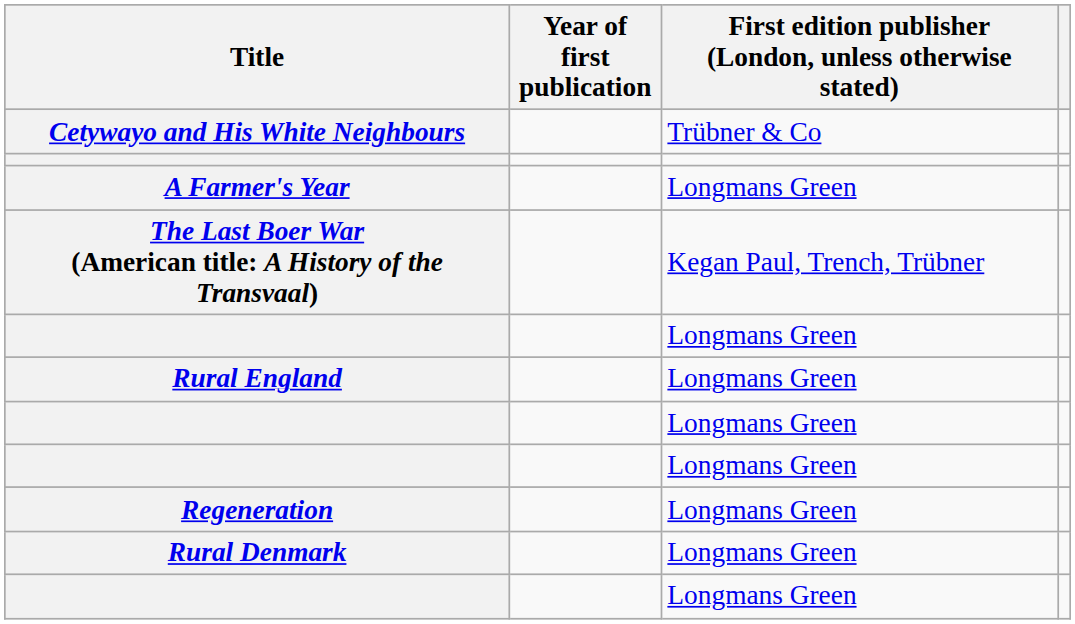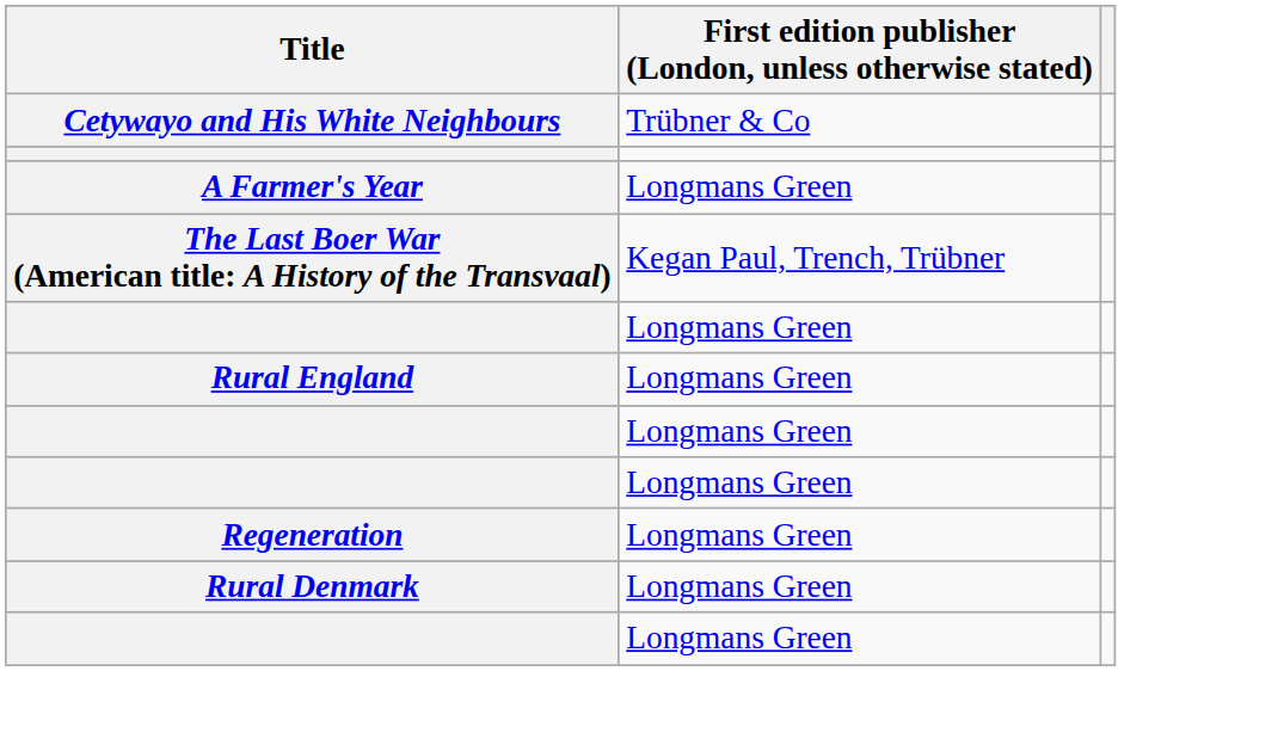- column: Year of first publication
